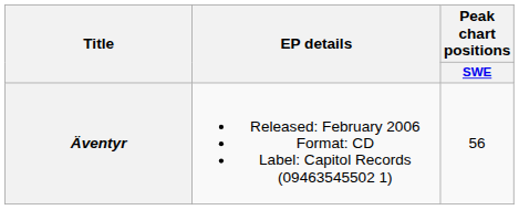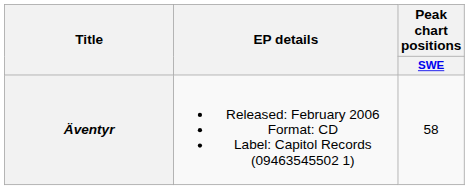Äventyr | Peak chart positions / SWE: 56 -> 58
